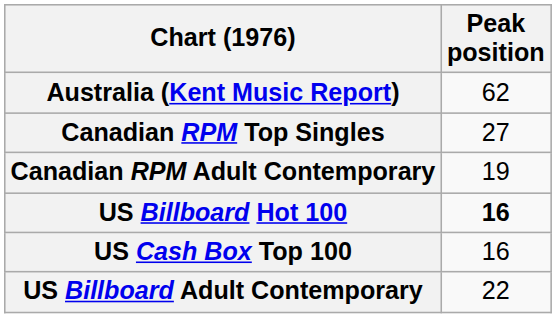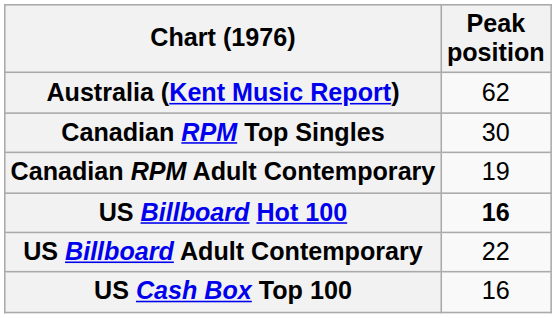Canadian RPM Top Singles | Peak position: 27 -> 30
rows swapped: US Billboard Adult Contemporary <-> US Cash Box Top 100
